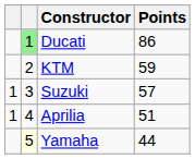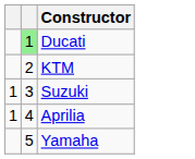- column: Points | 86 | 59 | 57 | 51 | 44
Yamaha | column 2: lightyellow background -> no background
